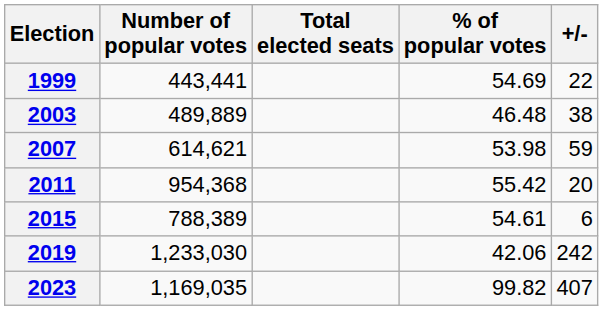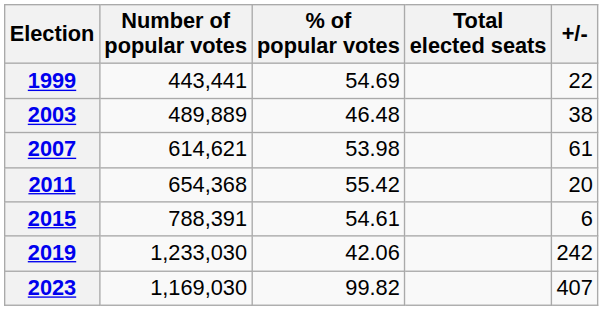columns swapped: % of popular votes <-> Total elected seats
2007 | +/-: 59 -> 61
2011 | Number of popular votes: 954,368 -> 654,368
2015 | Number of popular votes: 788,389 -> 788,391
2023 | Number of popular votes: 1,169,035 -> 1,169,030
